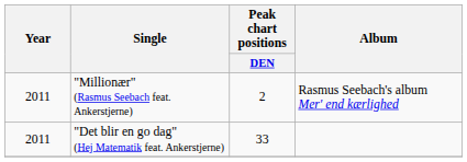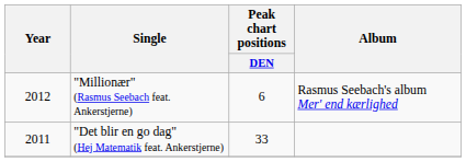"Millionær" (Rasmus Seebach feat. Ankerstjerne) | Year: 2011 -> 2012
"Millionær" (Rasmus Seebach feat. Ankerstjerne) | Peak chart positions / DEN: 2 -> 6
